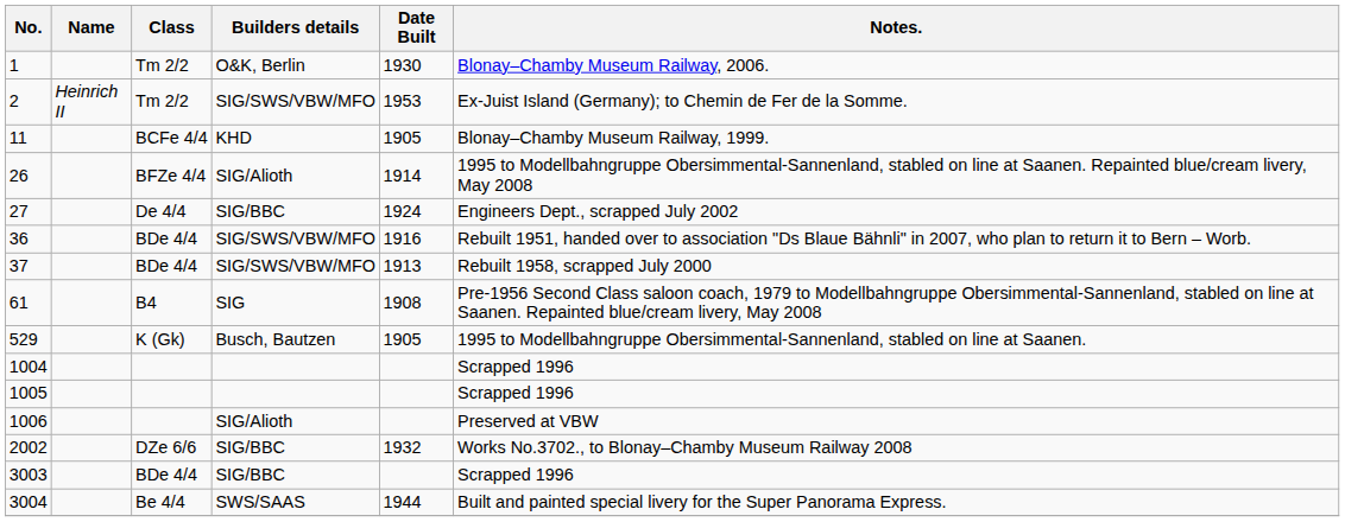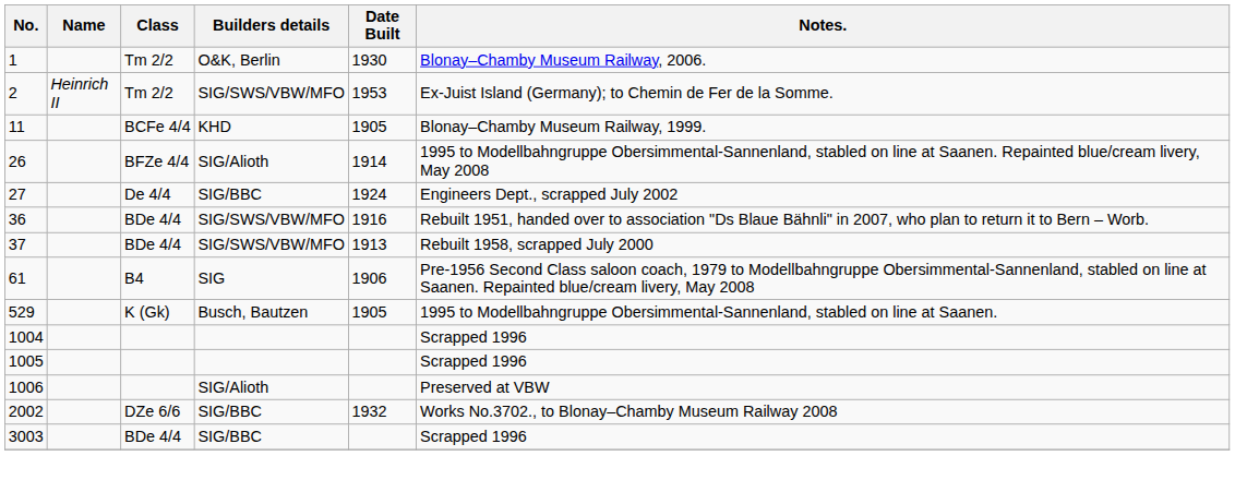61 | Date Built: 1908 -> 1906
- row: 3004 | Be 4/4 | SWS/SAAS | 1944 | Built and painted special livery for the Super Panorama Express.
